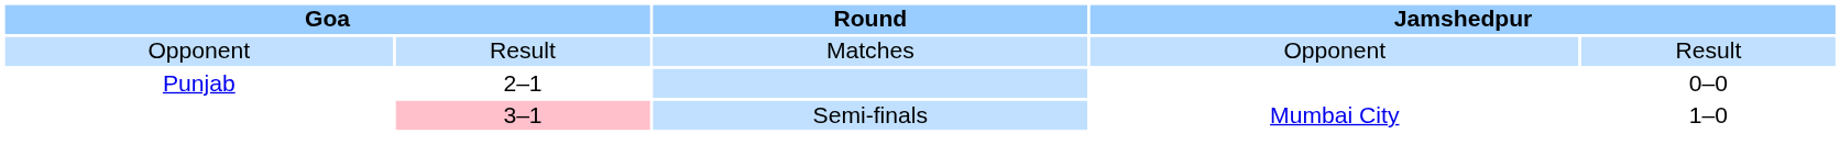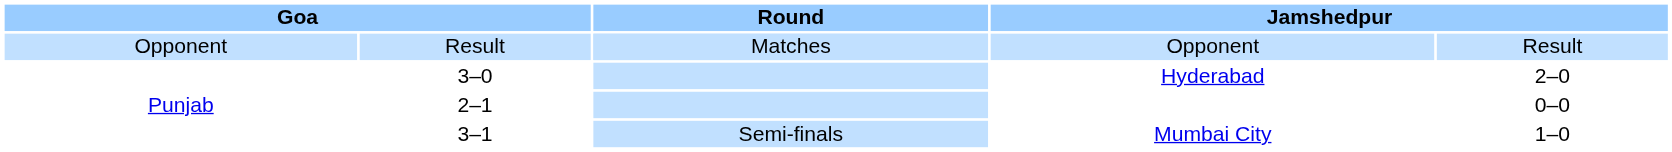+ row: 3–0 | Hyderabad | 2–0
Mumbai City | column 2: pink background -> no background
